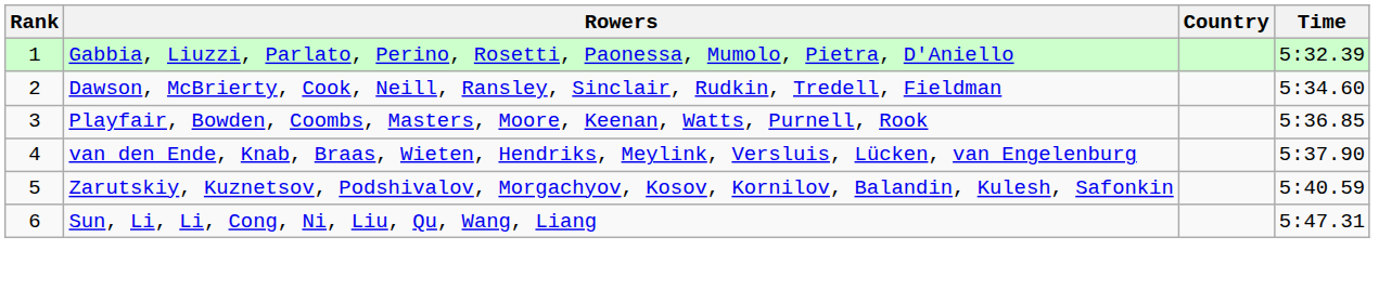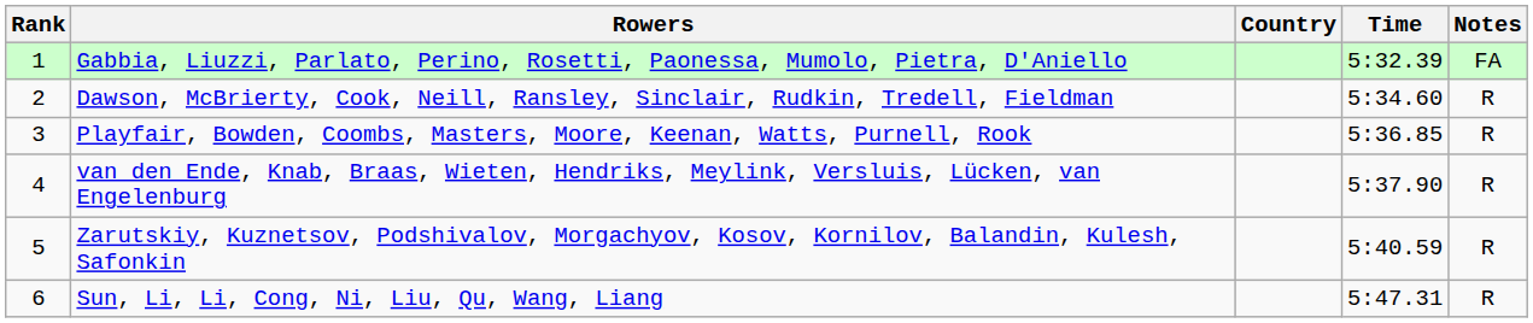+ column: Notes | FA | R | R | R | R | R
